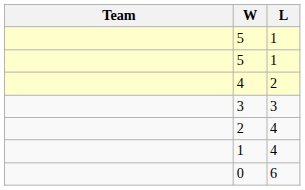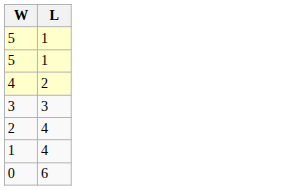- column: Team
